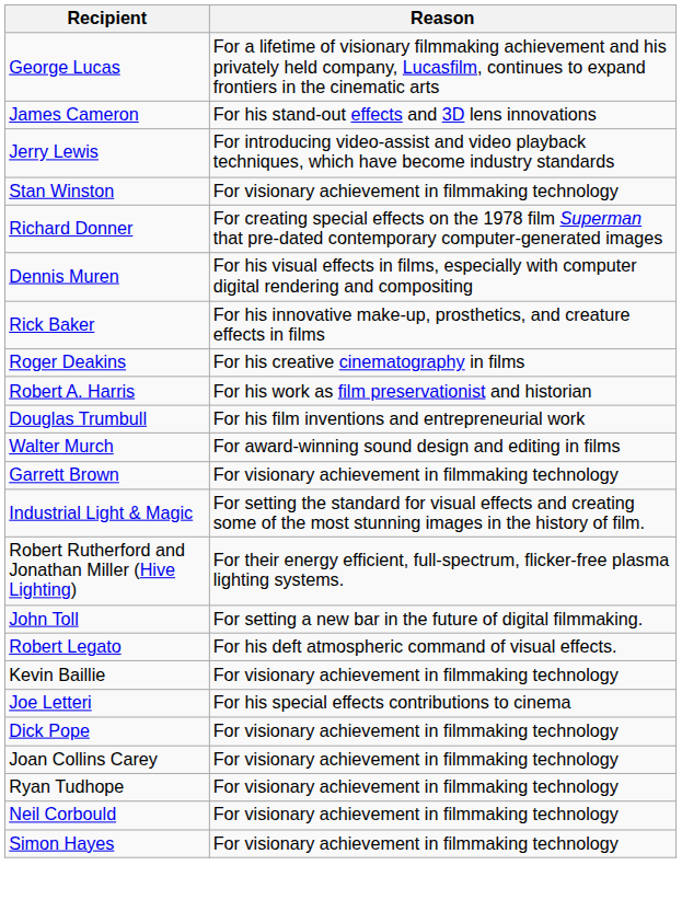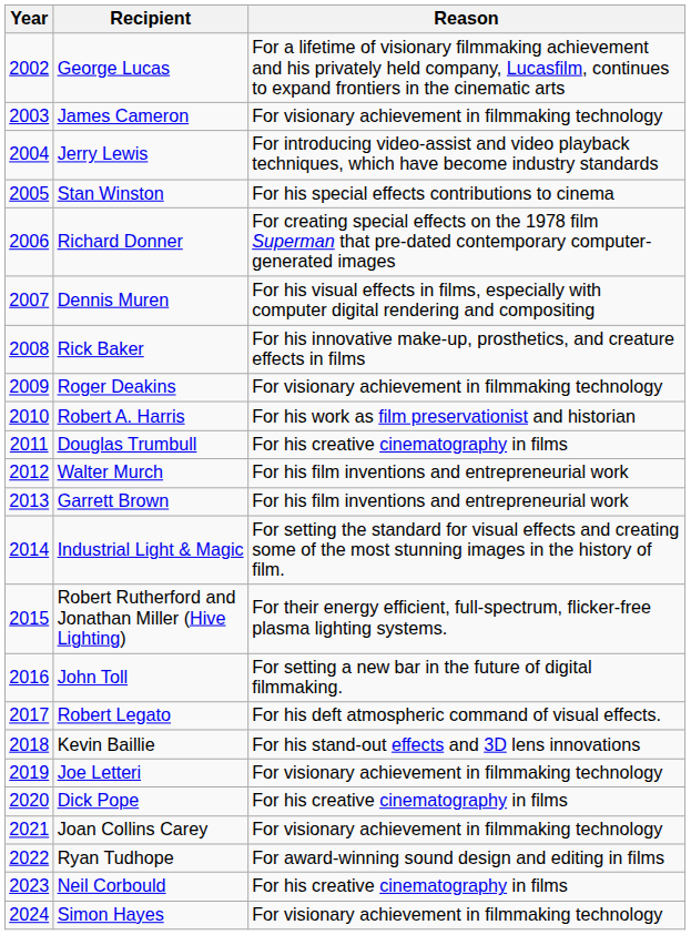+ column: Year | 2002 | 2003 | 2004 | 2005 | 2006 | 2007 | 2008 | 2009 | 2010 | 2011 | 2012 | 2013 | 2014 | 2015 | 2016 | 2017 | 2018 | 2019 | 2020 | 2021 | 2022 | 2023 | 2024
James Cameron | Reason: For his stand-out effects and 3D lens innovations -> For visionary achievement in filmmaking technology
Stan Winston | Reason: For visionary achievement in filmmaking technology -> For his special effects contributions to cinema
Roger Deakins | Reason: For his creative cinematography in films -> For visionary achievement in filmmaking technology
Douglas Trumbull | Reason: For his film inventions and entrepreneurial work -> For his creative cinematography in films
Walter Murch | Reason: For award-winning sound design and editing in films -> For his film inventions and entrepreneurial work
Garrett Brown | Reason: For visionary achievement in filmmaking technology -> For his film inventions and entrepreneurial work
Kevin Baillie | Reason: For visionary achievement in filmmaking technology -> For his stand-out effects and 3D lens innovations
Joe Letteri | Reason: For his special effects contributions to cinema -> For visionary achievement in filmmaking technology
Dick Pope | Reason: For visionary achievement in filmmaking technology -> For his creative cinematography in films
Ryan Tudhope | Reason: For visionary achievement in filmmaking technology -> For award-winning sound design and editing in films
Neil Corbould | Reason: For visionary achievement in filmmaking technology -> For his creative cinematography in films
